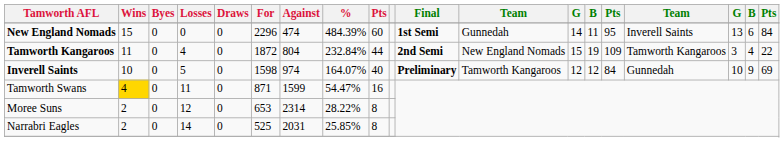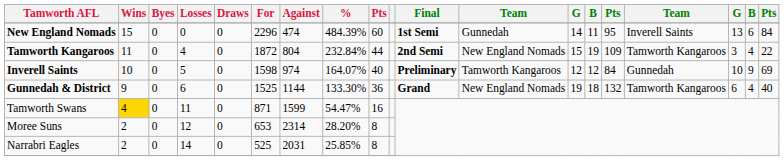+ row: Gunnedah & District | 9 | 0 | 6 | 0 | 1525 | 1144 | 133.30% | 36 | Grand | New England Nomads | 19 | 18 | 132 | Tamworth Kangaroos | 6 | 4 | 40
Moree Suns | %: 28.22% -> 28.20%
